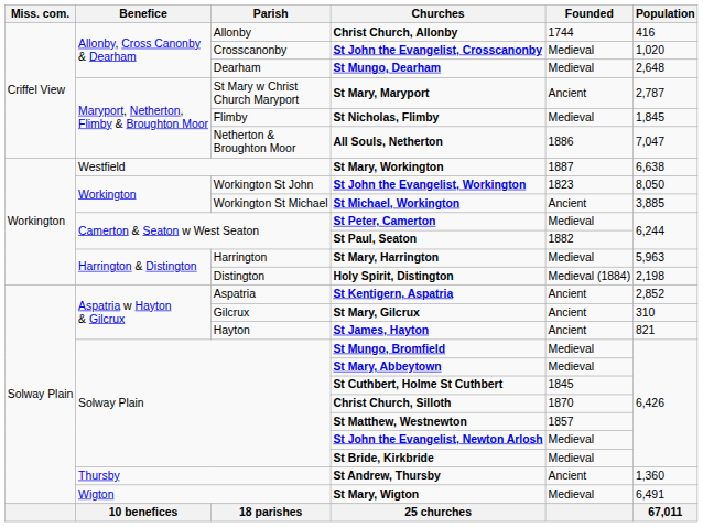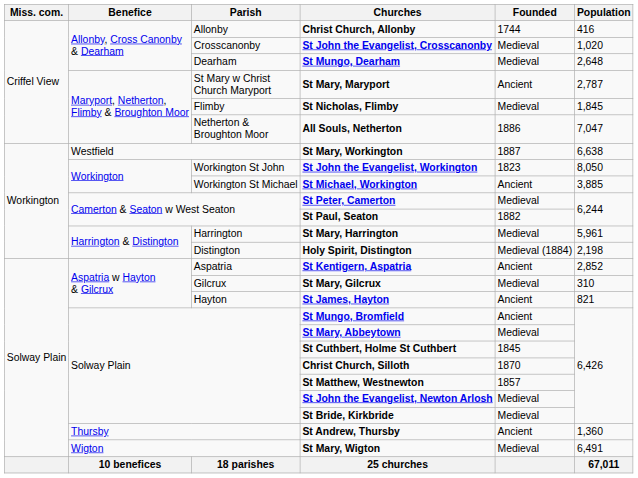St Mary, Harrington | Population: 5,963 -> 5,961
St Mary, Gilcrux | Founded: Ancient -> Medieval
St Mungo, Bromfield | Founded: Medieval -> Ancient
